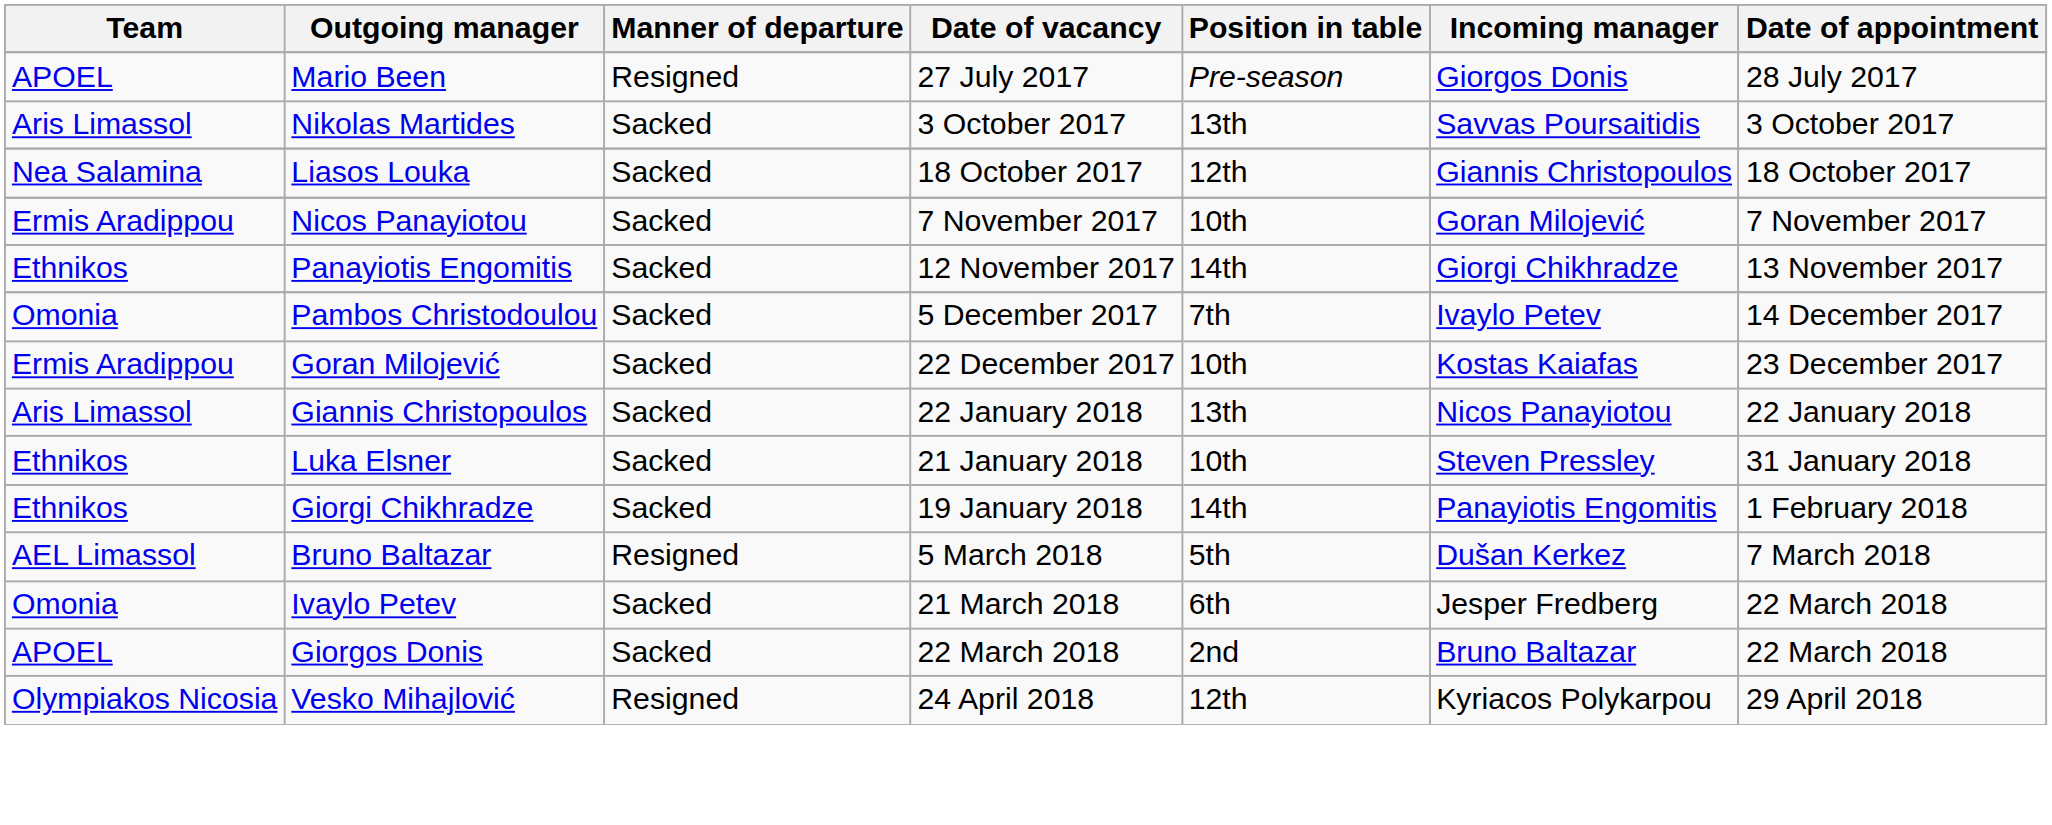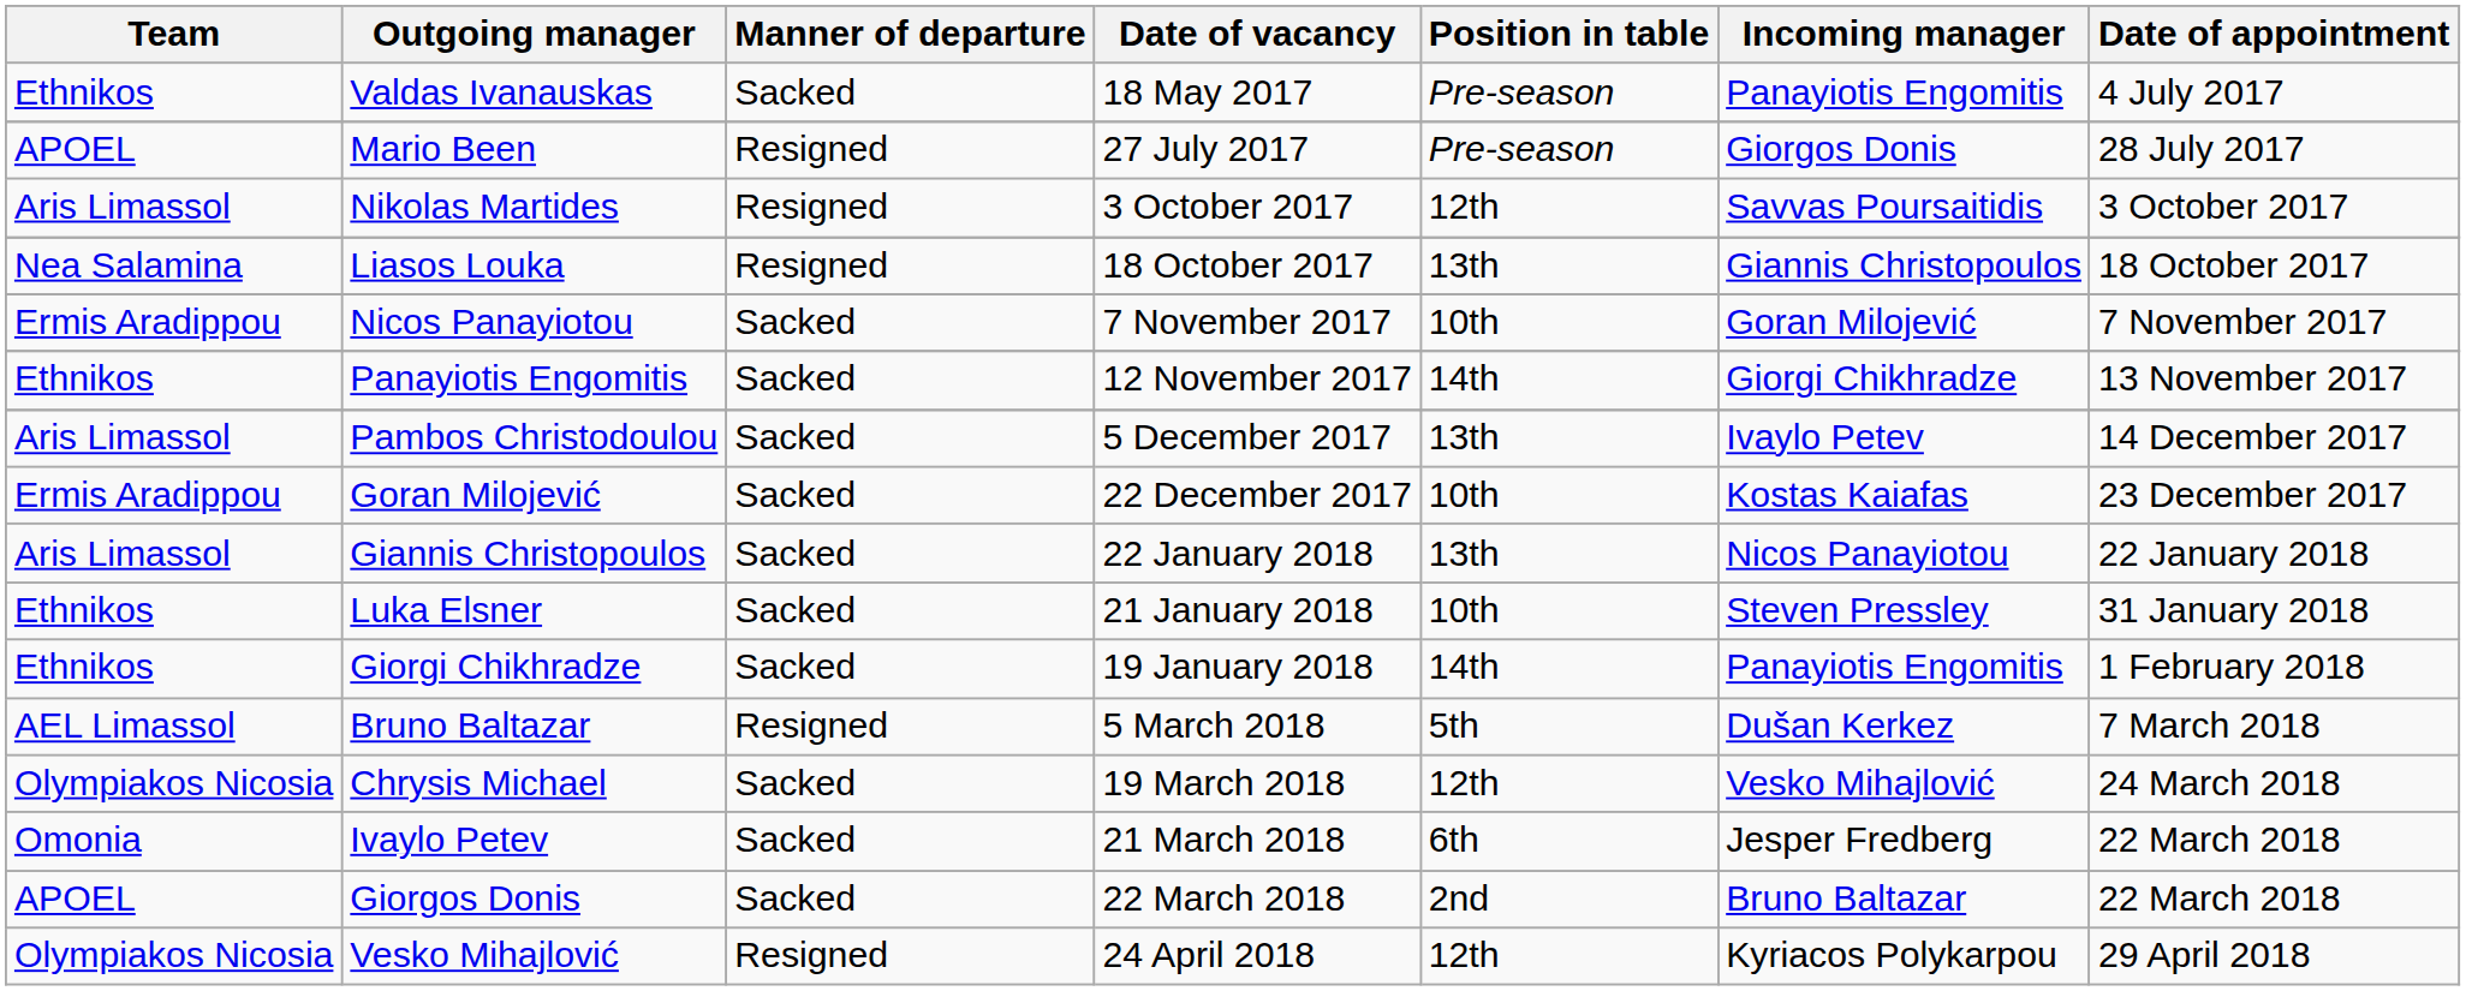+ row: Ethnikos | Valdas Ivanauskas | Sacked | 18 May 2017 | Pre-season | Panayiotis Engomitis | 4 July 2017
Nikolas Martides | Manner of departure: Sacked -> Resigned
Nikolas Martides | Position in table: 13th -> 12th
Liasos Louka | Manner of departure: Sacked -> Resigned
Liasos Louka | Position in table: 12th -> 13th
Pambos Christodoulou | Team: Omonia -> Aris Limassol
Pambos Christodoulou | Position in table: 7th -> 13th
+ row: Olympiakos Nicosia | Chrysis Michael | Sacked | 19 March 2018 | 12th | Vesko Mihajlović | 24 March 2018
